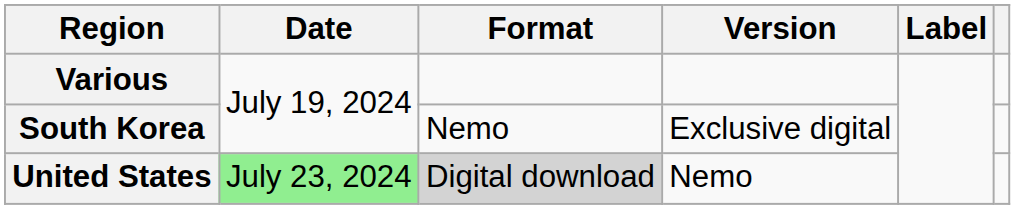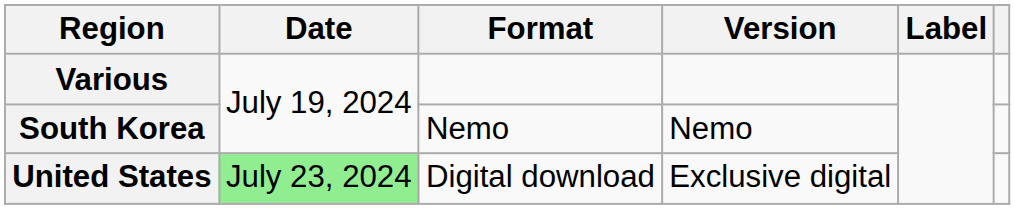South Korea | Version: Exclusive digital -> Nemo
United States | Format: lightgrey background -> no background
United States | Version: Nemo -> Exclusive digital
